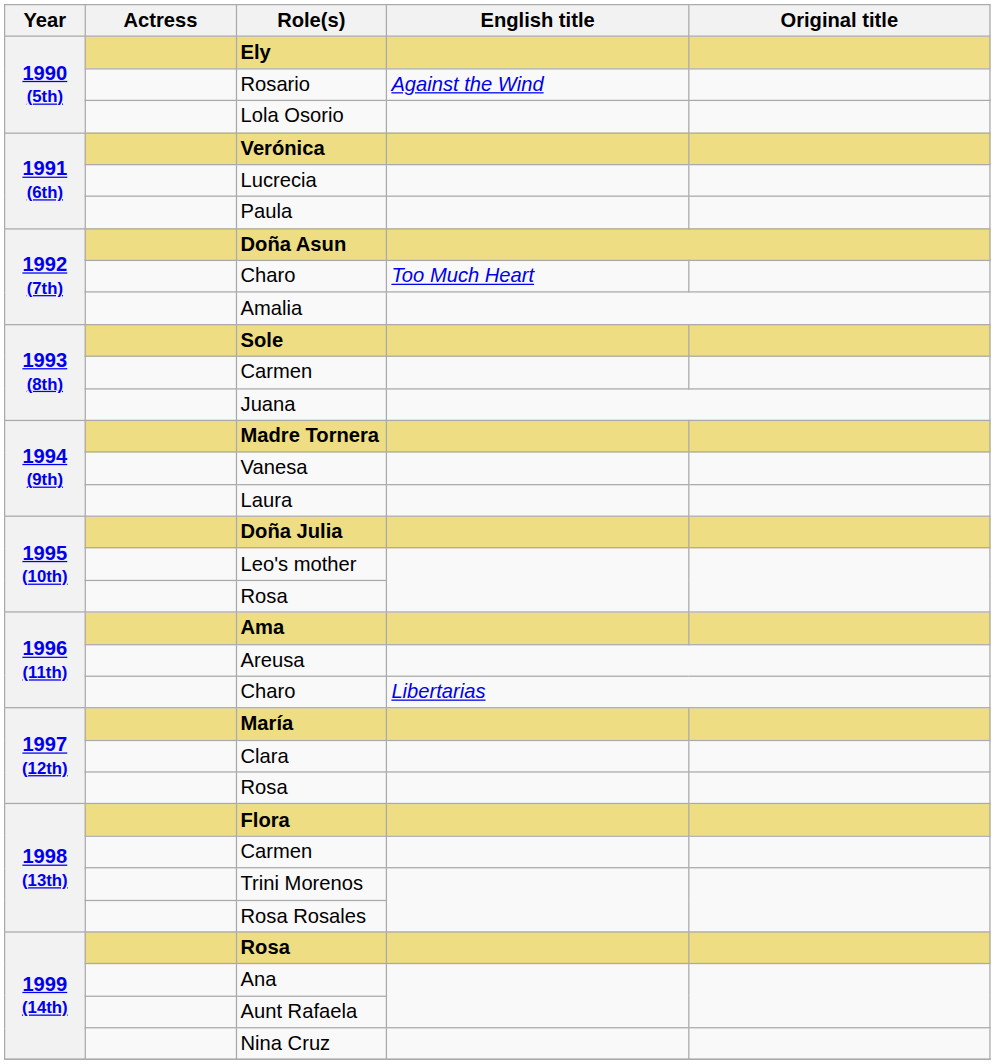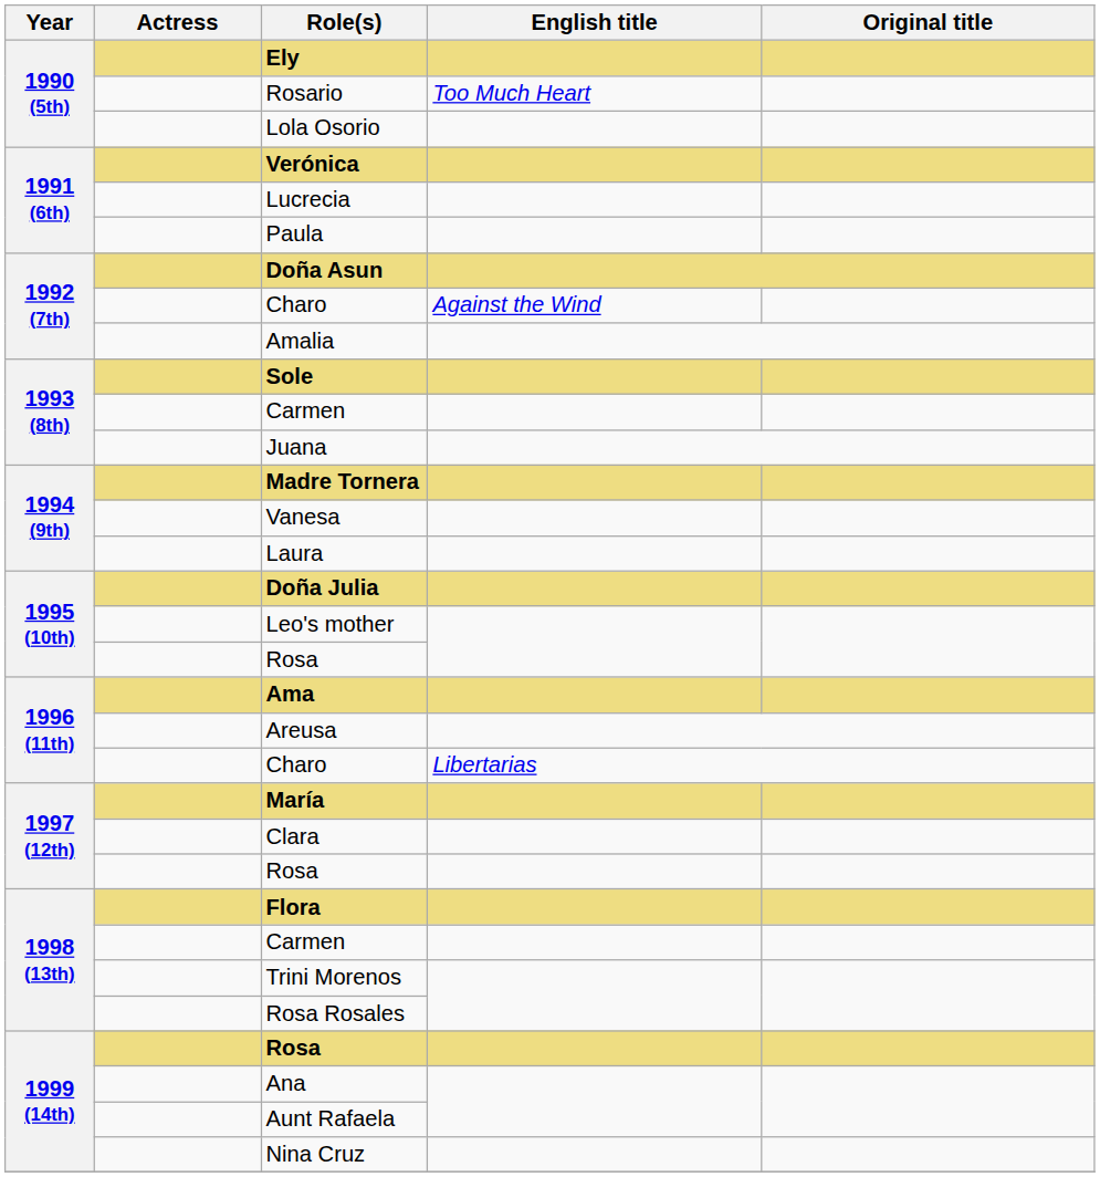Rosario | English title: Against the Wind -> Too Much Heart
1992 (7th) / Charo | English title: Too Much Heart -> Against the Wind
